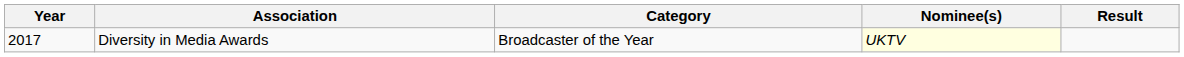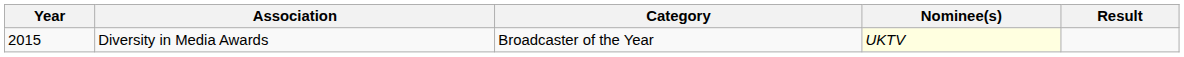Diversity in Media Awards | Year: 2017 -> 2015
